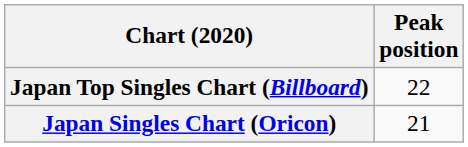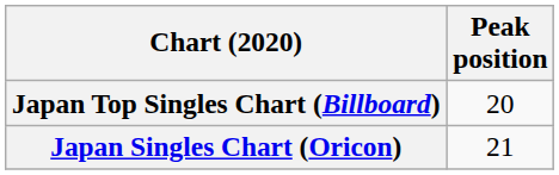Japan Top Singles Chart (Billboard) | Peak position: 22 -> 20
